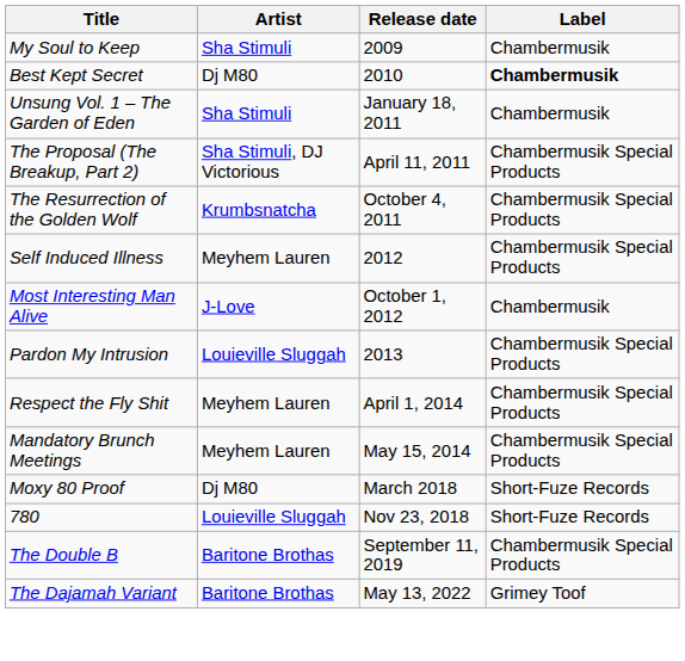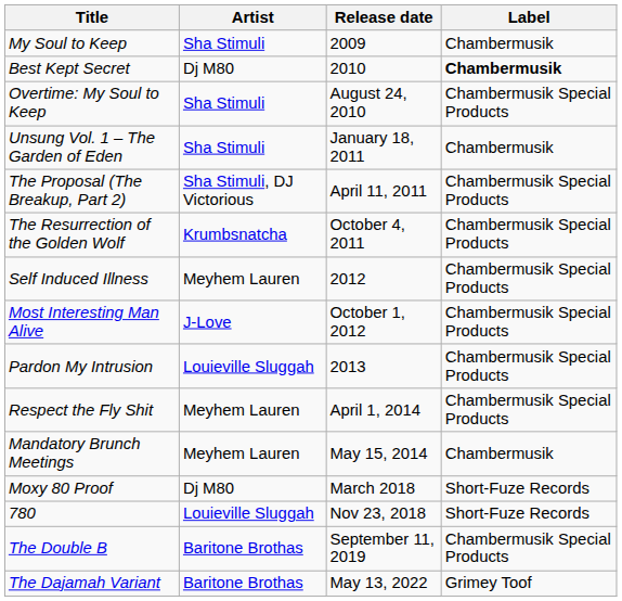+ row: Overtime: My Soul to Keep | Sha Stimuli | August 24, 2010 | Chambermusik Special Products
Most Interesting Man Alive | Label: Chambermusik -> Chambermusik Special Products
Mandatory Brunch Meetings | Label: Chambermusik Special Products -> Chambermusik
